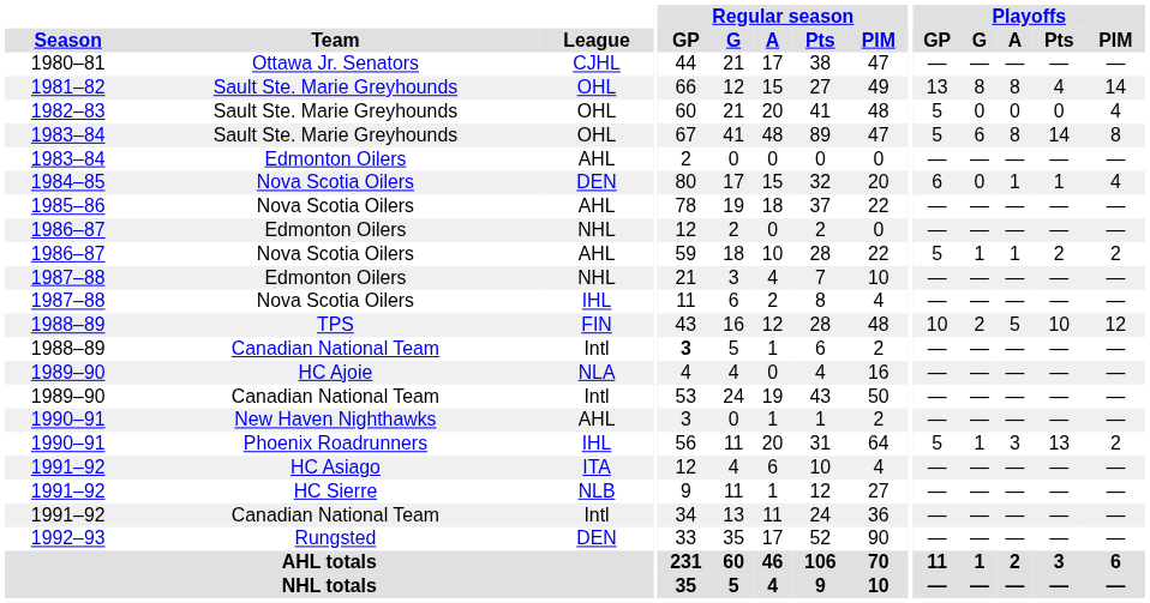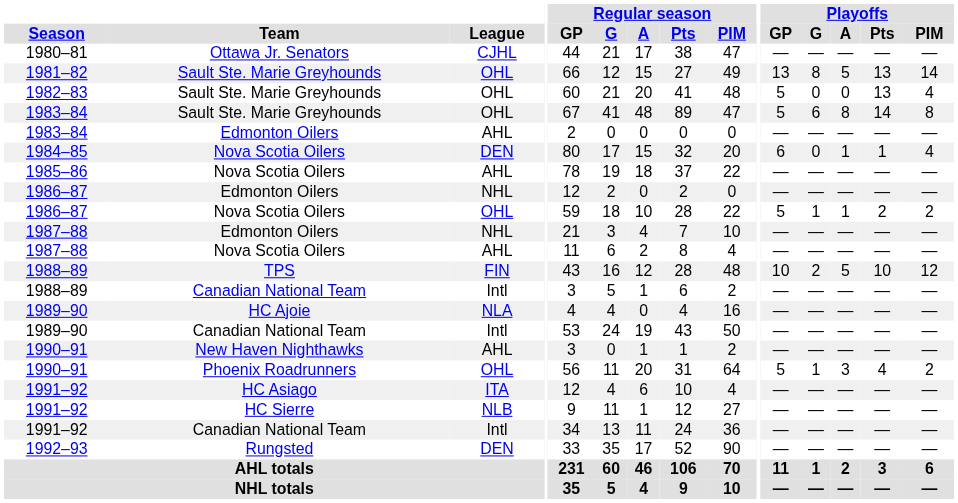1981–82 | Playoffs / A: 8 -> 5
1981–82 | Playoffs / Pts: 4 -> 13
1982–83 | Playoffs / Pts: 0 -> 13
1986–87 / Nova Scotia Oilers | League: AHL -> OHL
1987–88 / Nova Scotia Oilers | League: IHL -> AHL
1988–89 / Canadian National Team | Regular season / GP: bold -> normal
1990–91 / Phoenix Roadrunners | League: IHL -> OHL
1990–91 / Phoenix Roadrunners | Playoffs / Pts: 13 -> 4
